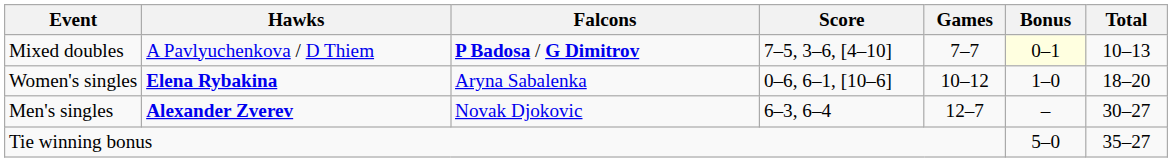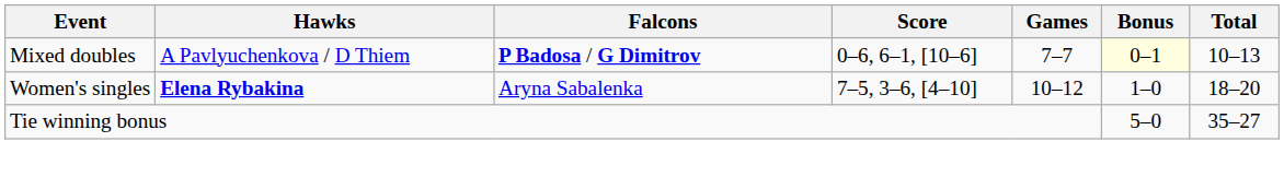Mixed doubles | Score: 7–5, 3–6, [4–10] -> 0–6, 6–1, [10–6]
Women's singles | Score: 0–6, 6–1, [10–6] -> 7–5, 3–6, [4–10]
- row: Men's singles | Alexander Zverev | Novak Djokovic | 6–3, 6–4 | 12–7 | – | 30–27
